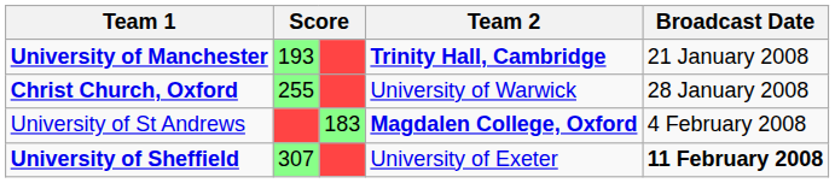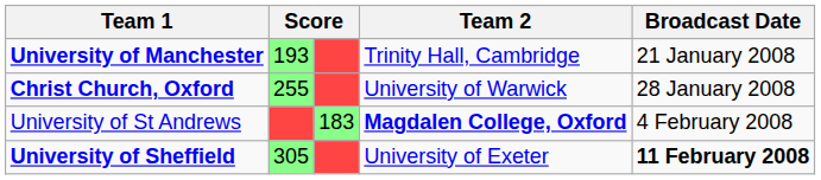University of Manchester | Team 2: bold -> normal
University of Sheffield | column 2: 307 -> 305
